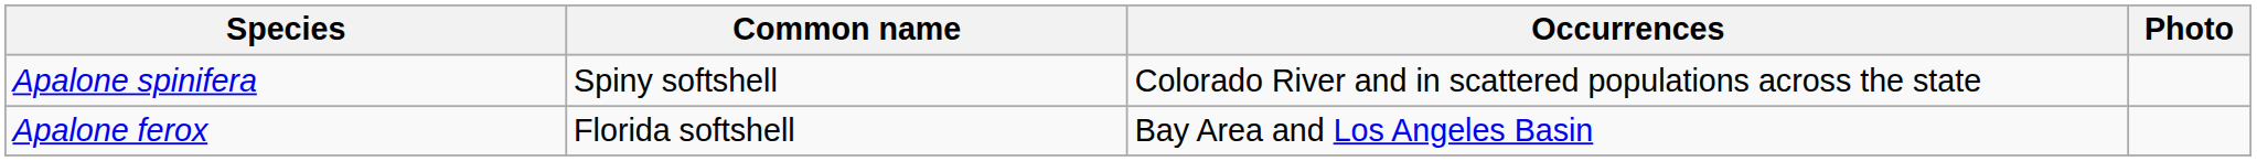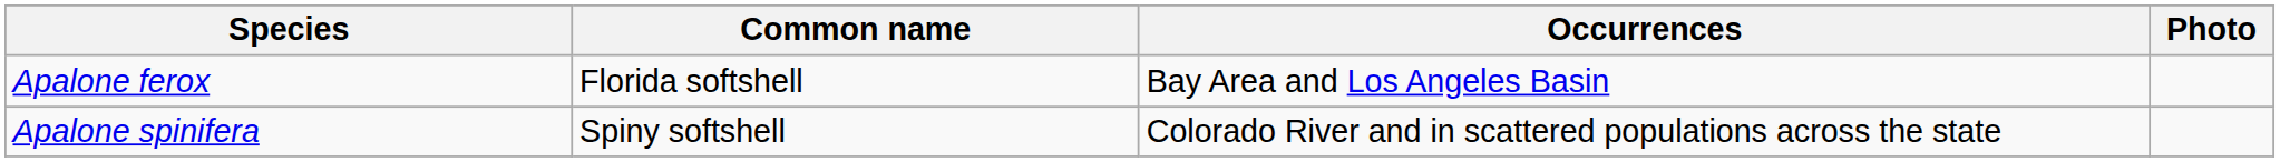rows swapped: Apalone ferox <-> Apalone spinifera
